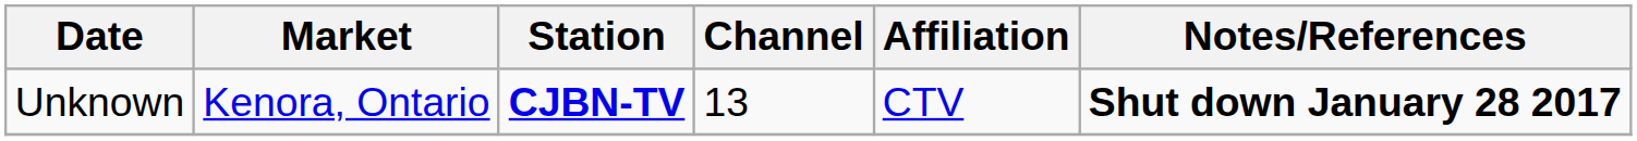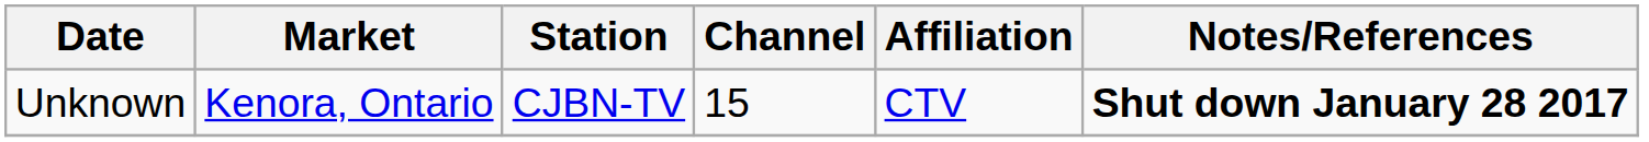Unknown | Station: bold -> normal
Unknown | Channel: 13 -> 15
